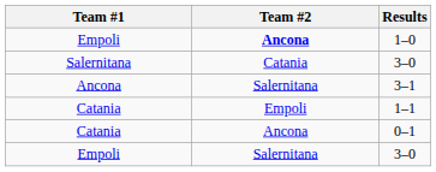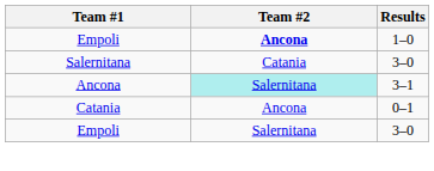3–1 | Team #2: no background -> paleturquoise background
- row: Catania | Empoli | 1–1
